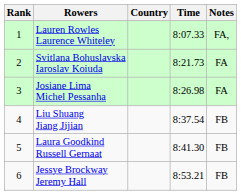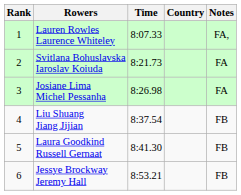columns swapped: Country <-> Time
